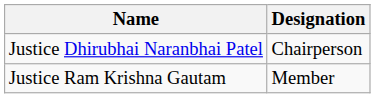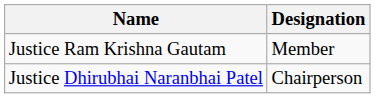rows swapped: Justice Dhirubhai Naranbhai Patel <-> Justice Ram Krishna Gautam
